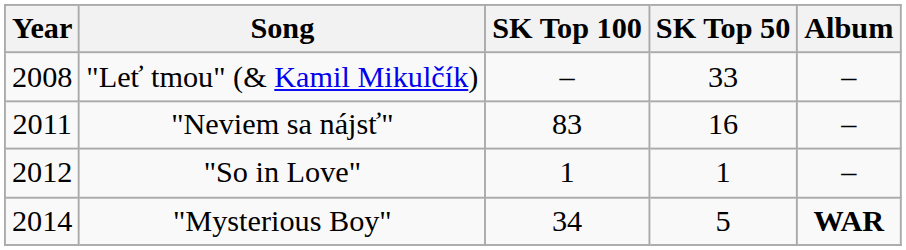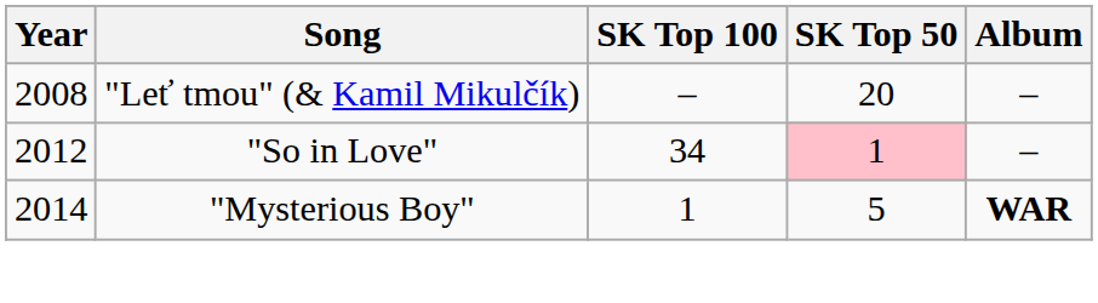"Leť tmou" (& Kamil Mikulčík) | SK Top 50: 33 -> 20
- row: 2011 | "Neviem sa nájsť" | 83 | 16 | –
"So in Love" | SK Top 100: 1 -> 34
"So in Love" | SK Top 50: no background -> pink background
"Mysterious Boy" | SK Top 100: 34 -> 1
